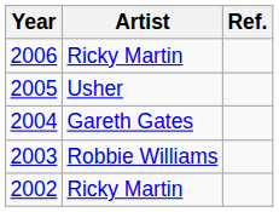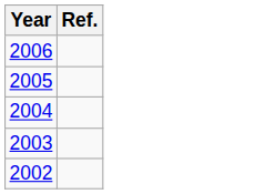- column: Artist | Ricky Martin | Usher | Gareth Gates | Robbie Williams | Ricky Martin
